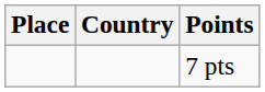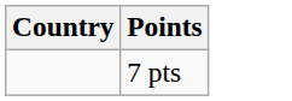- column: Place
